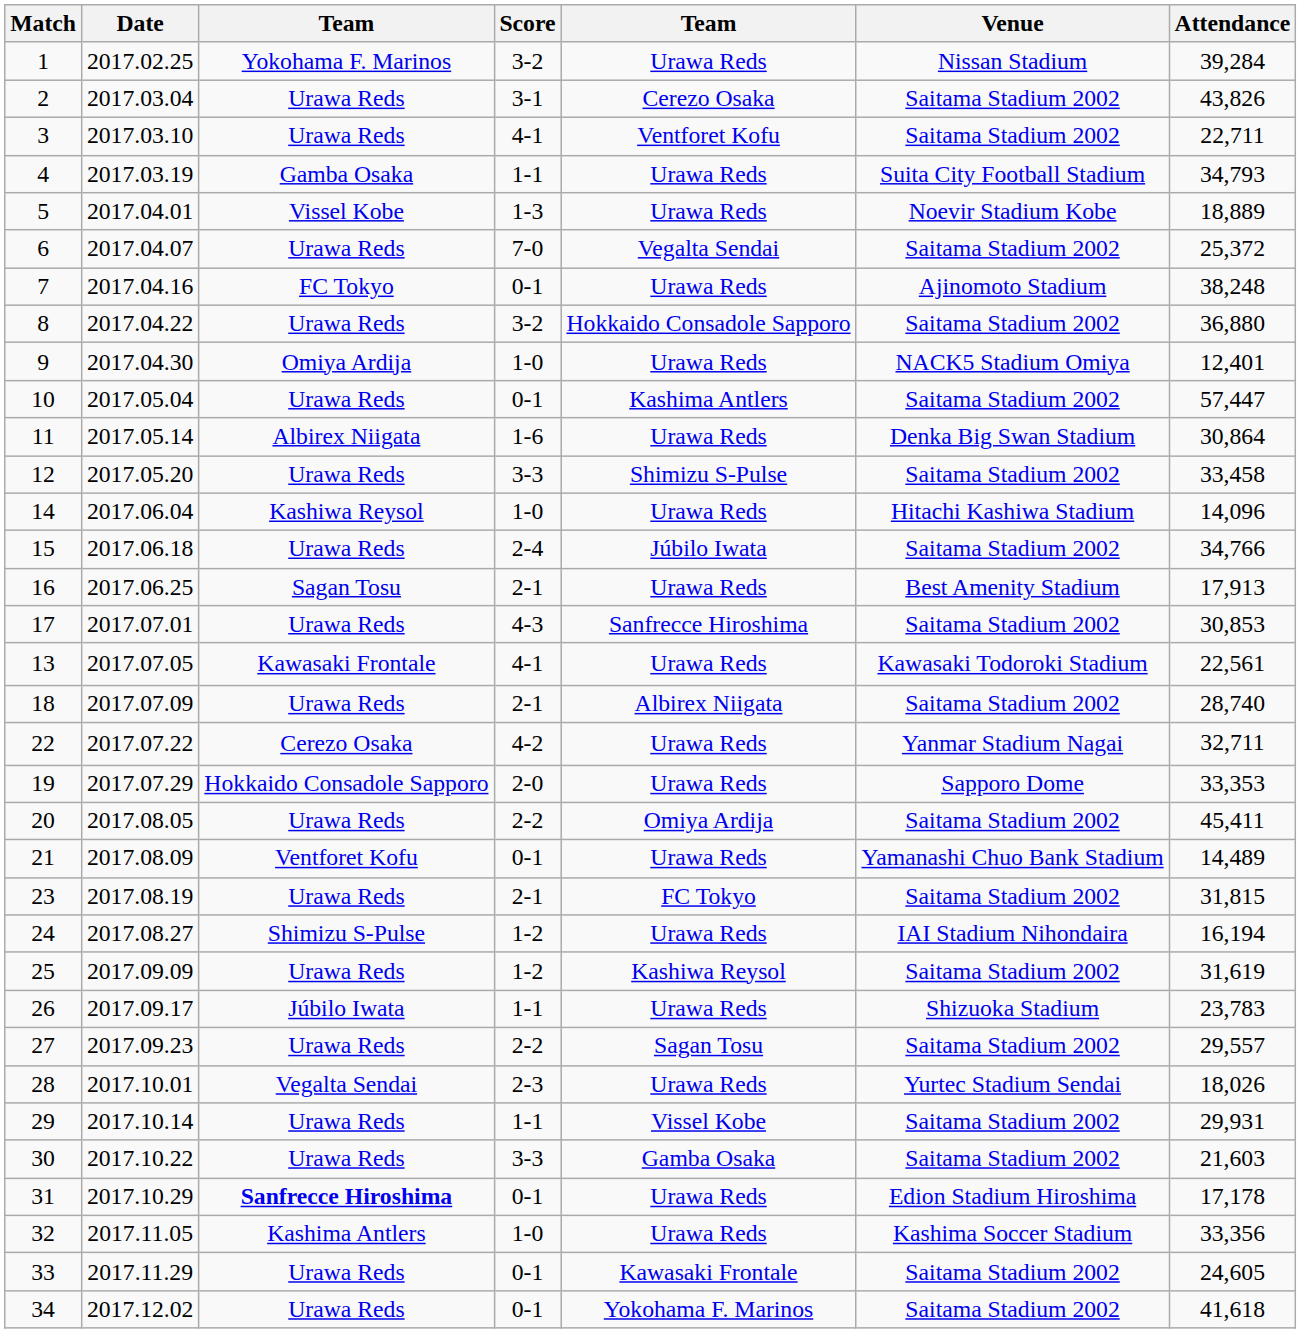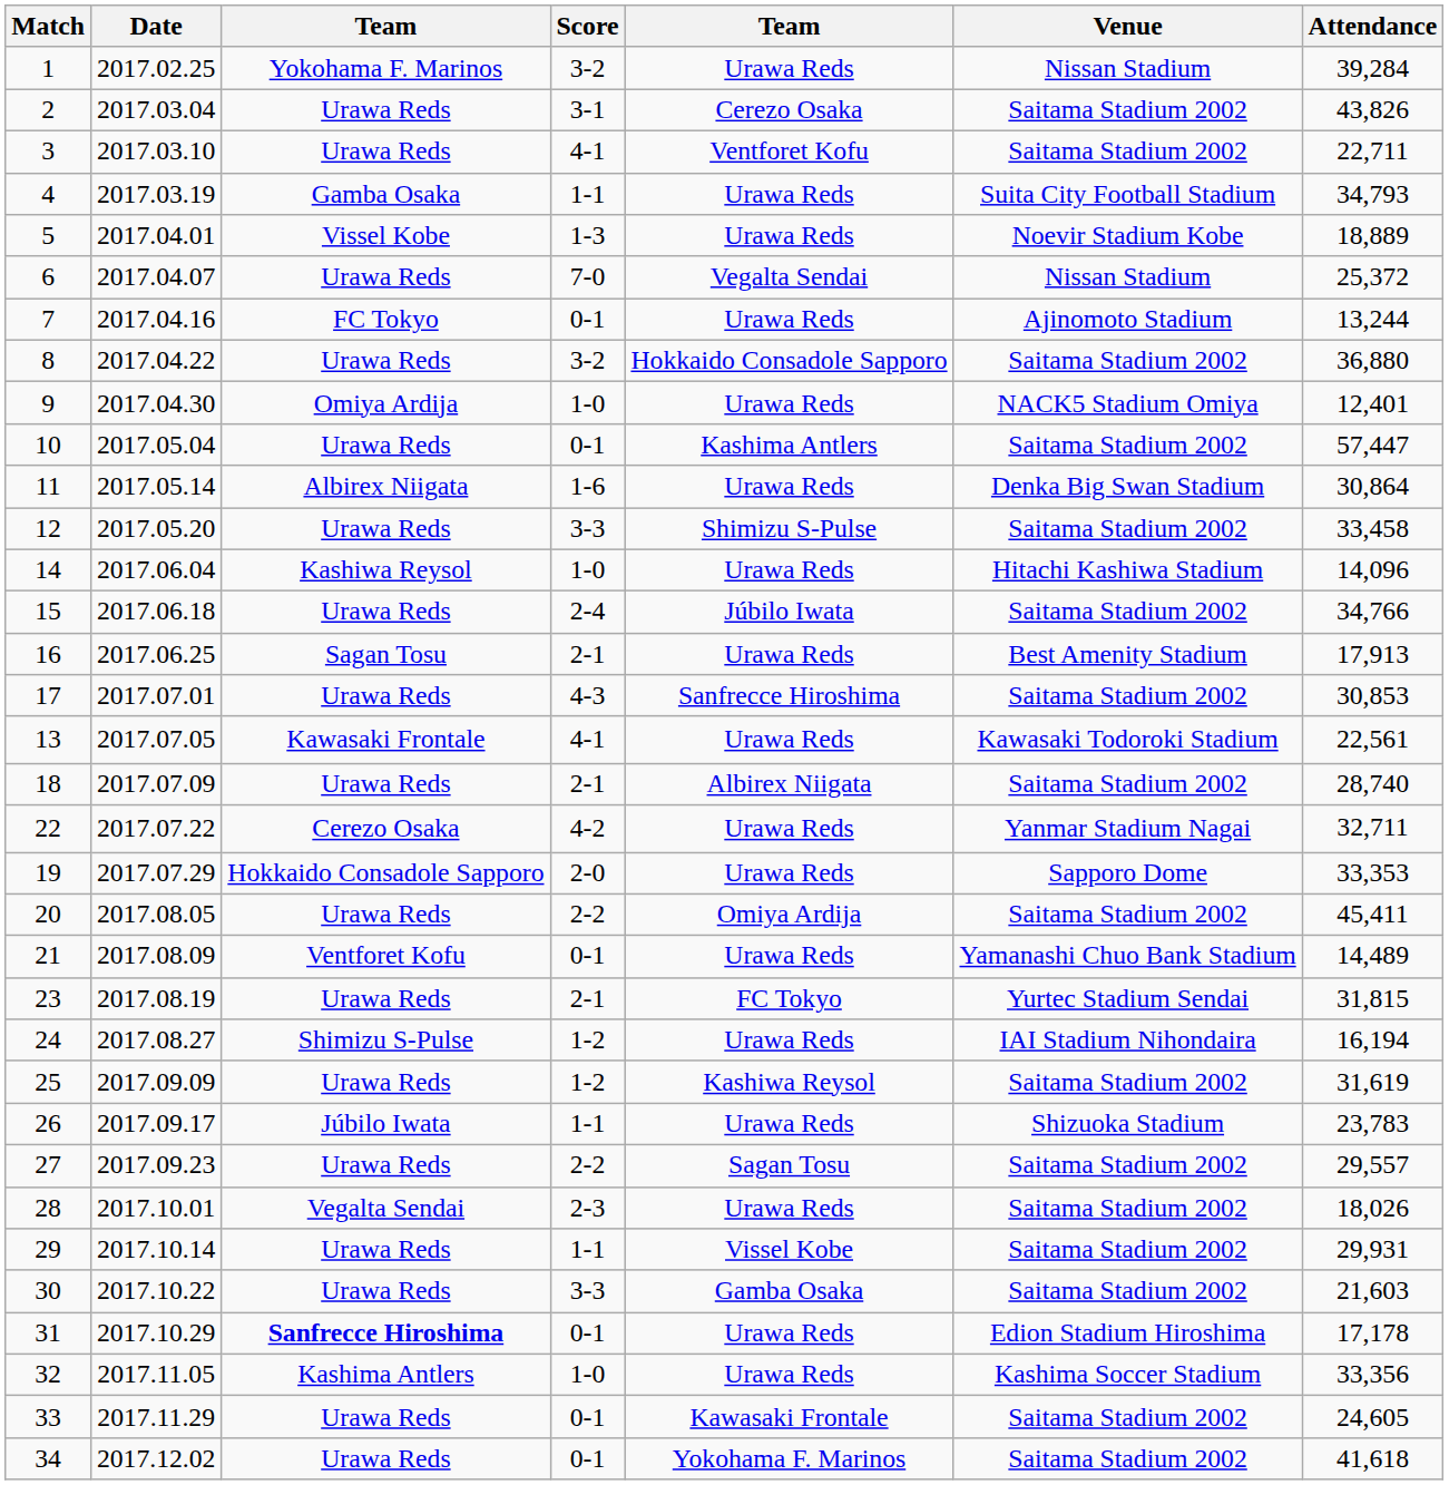6 | Venue: Saitama Stadium 2002 -> Nissan Stadium
7 | Attendance: 38,248 -> 13,244
23 | Venue: Saitama Stadium 2002 -> Yurtec Stadium Sendai
28 | Venue: Yurtec Stadium Sendai -> Saitama Stadium 2002
